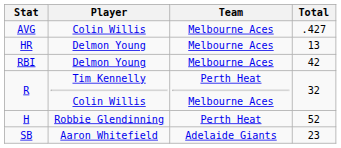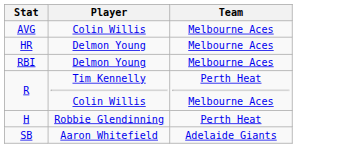- column: Total | .427 | 13 | 42 | 32 | 52 | 23
